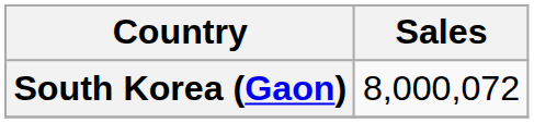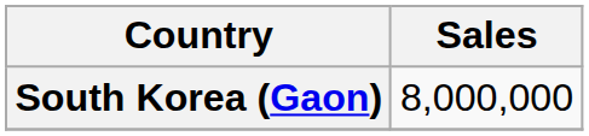South Korea (Gaon) | Sales: 8,000,072 -> 8,000,000
